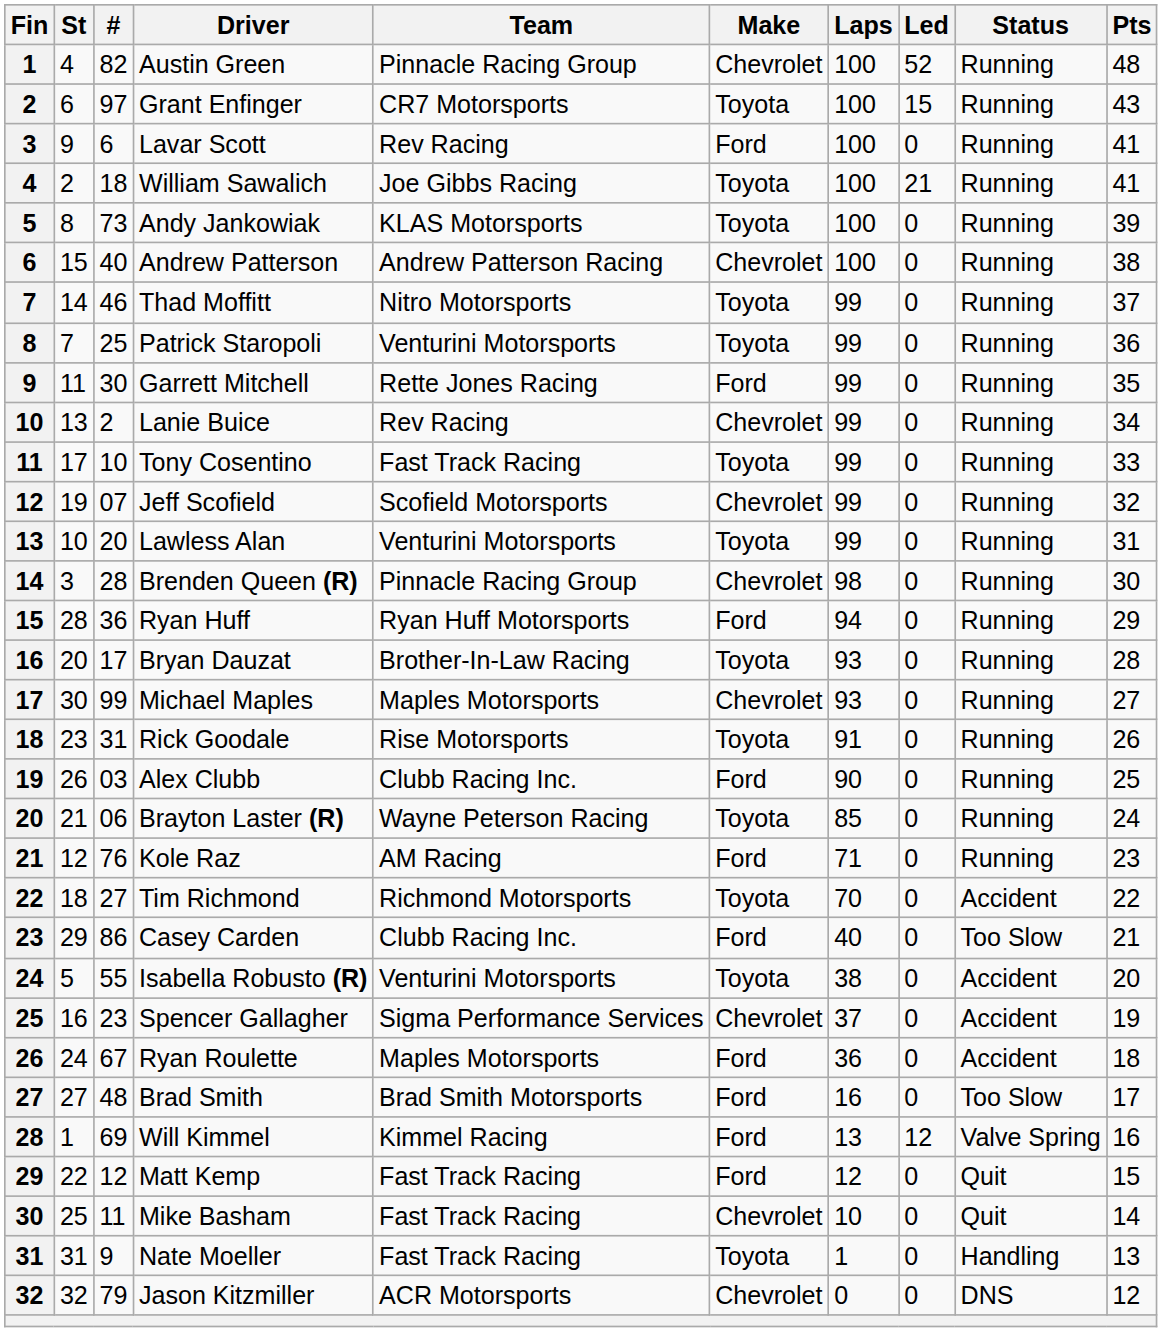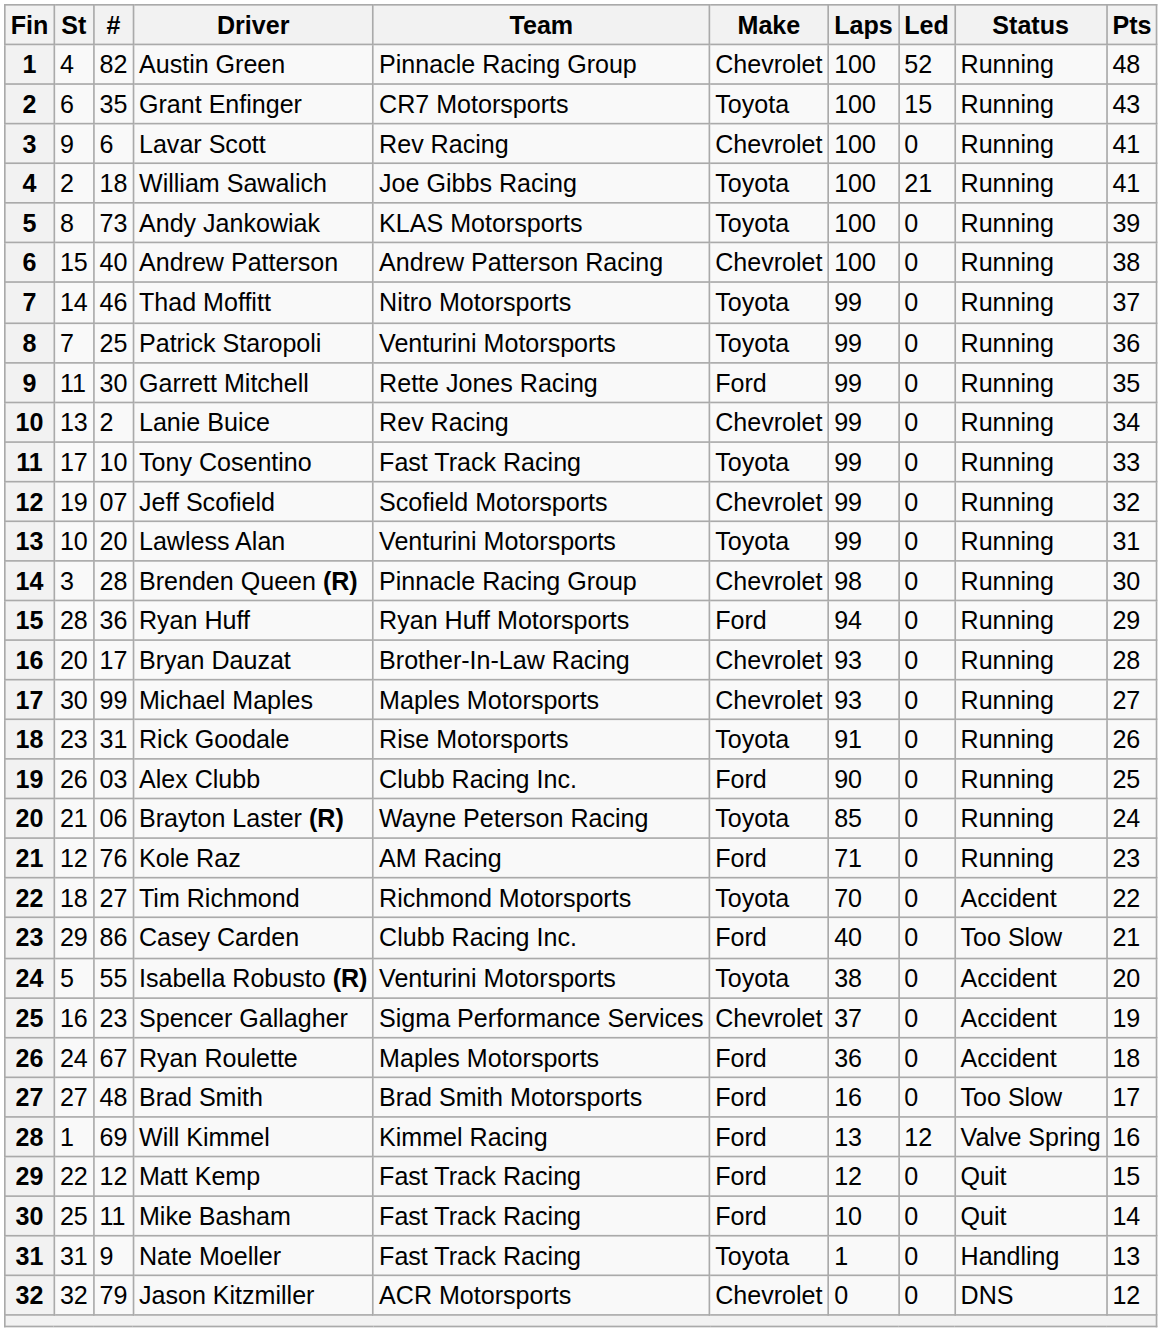Grant Enfinger | #: 97 -> 35
Lavar Scott | Make: Ford -> Chevrolet
Bryan Dauzat | Make: Toyota -> Chevrolet
Mike Basham | Make: Chevrolet -> Ford
